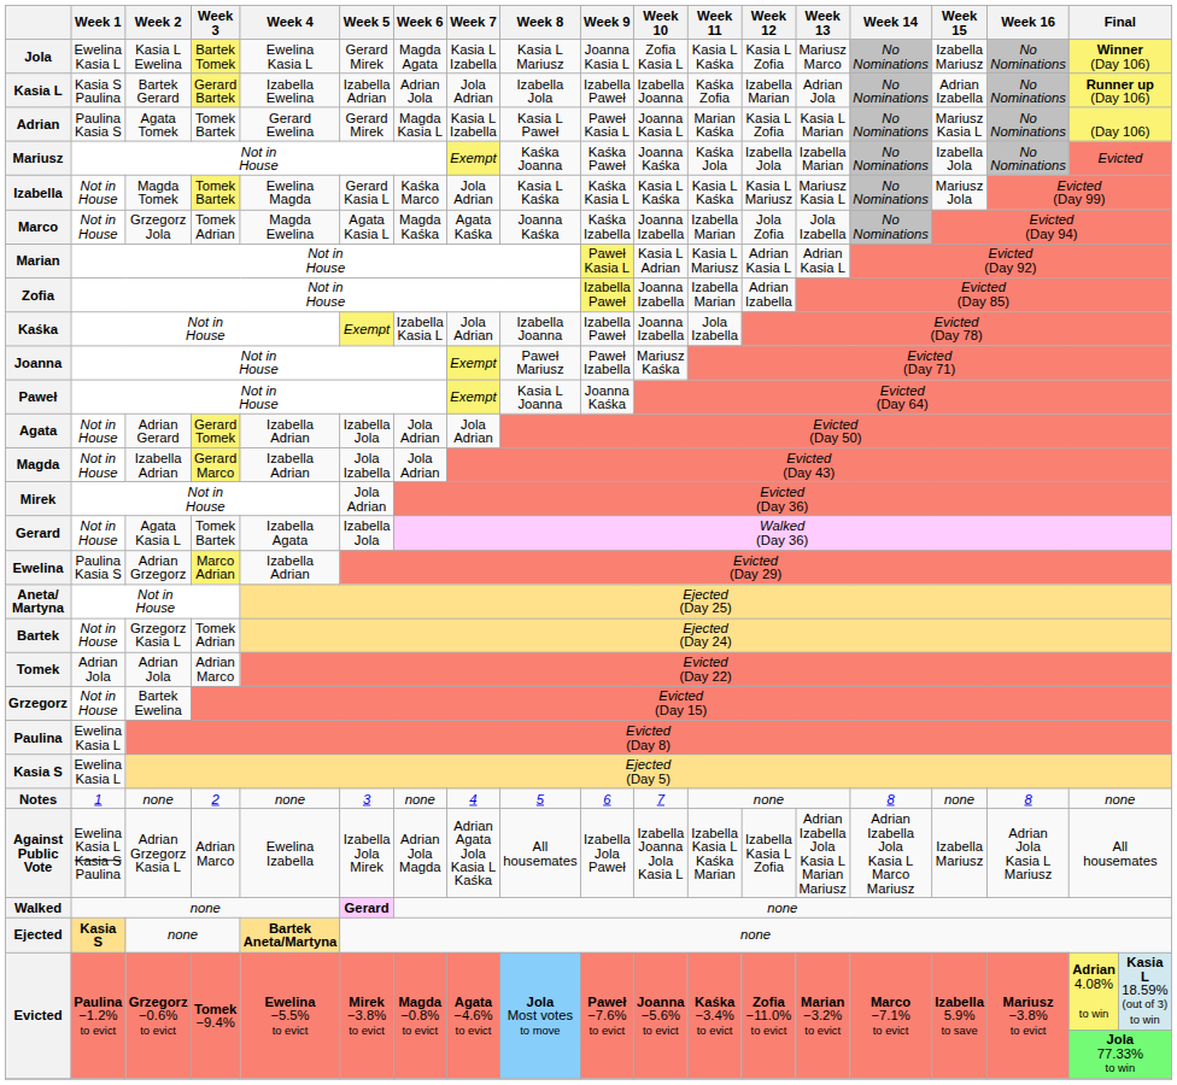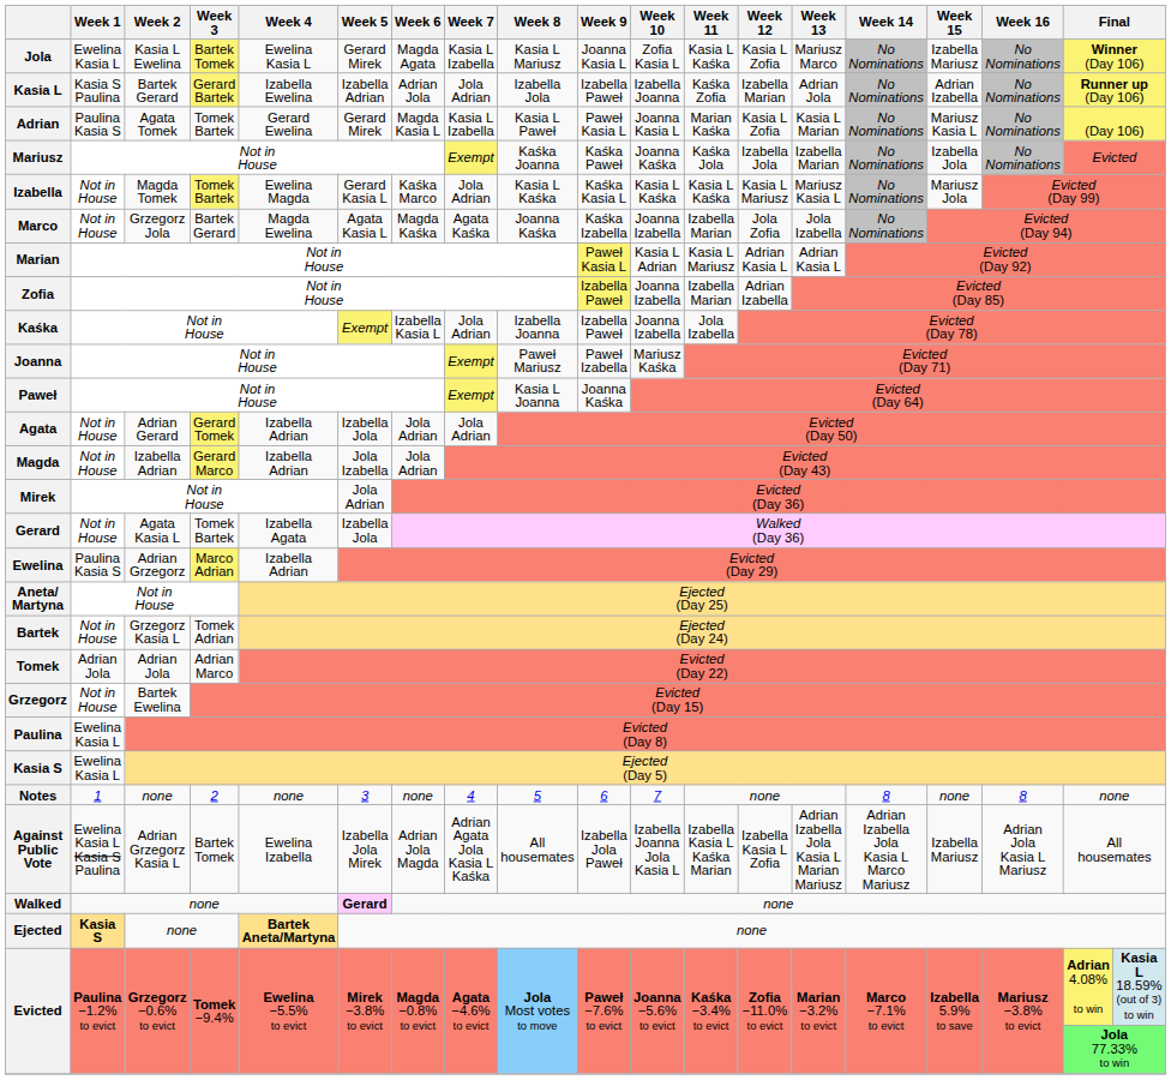Marco | Week 3: Tomek Adrian -> Bartek Gerard
Against Public Vote | Week 3: Adrian Marco -> Bartek Tomek
